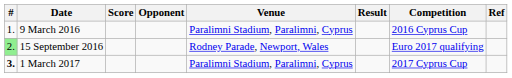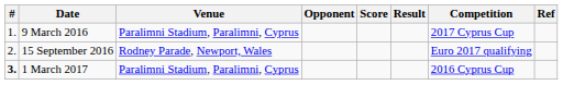columns swapped: Venue <-> Score
9 March 2016 | Competition: 2016 Cyprus Cup -> 2017 Cyprus Cup
15 September 2016 | #: lightgreen background -> no background
1 March 2017 | Competition: 2017 Cyprus Cup -> 2016 Cyprus Cup
